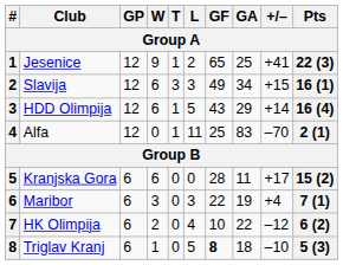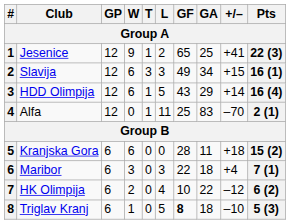Kranjska Gora | +/–: +17 -> +18
Maribor | GA: 19 -> 18
